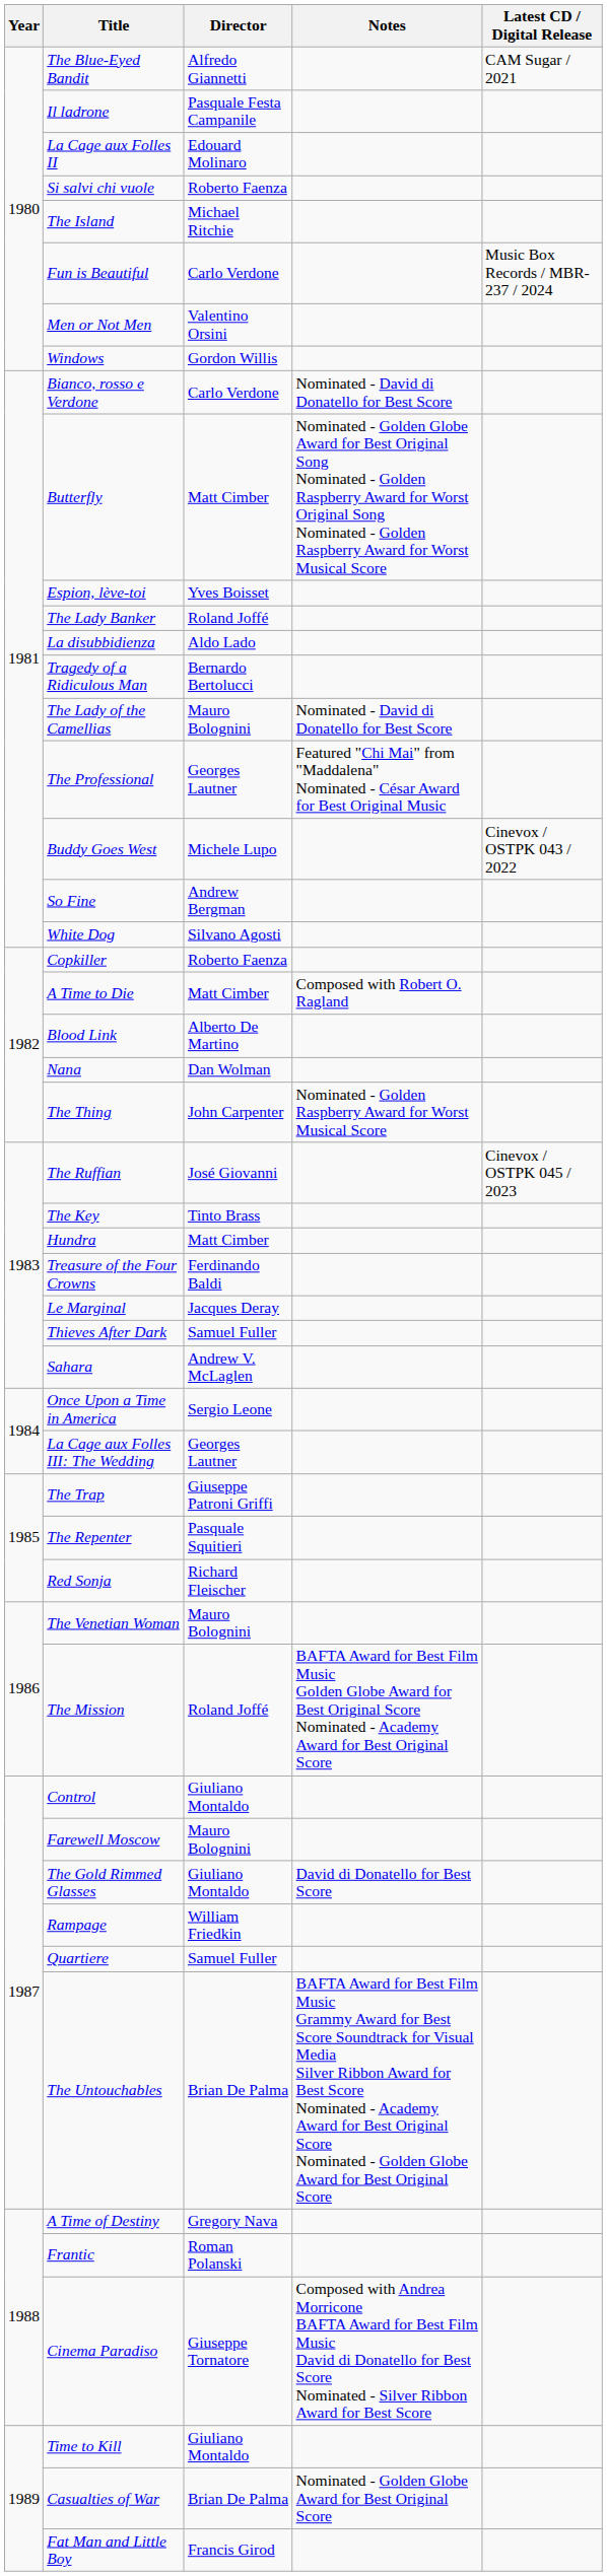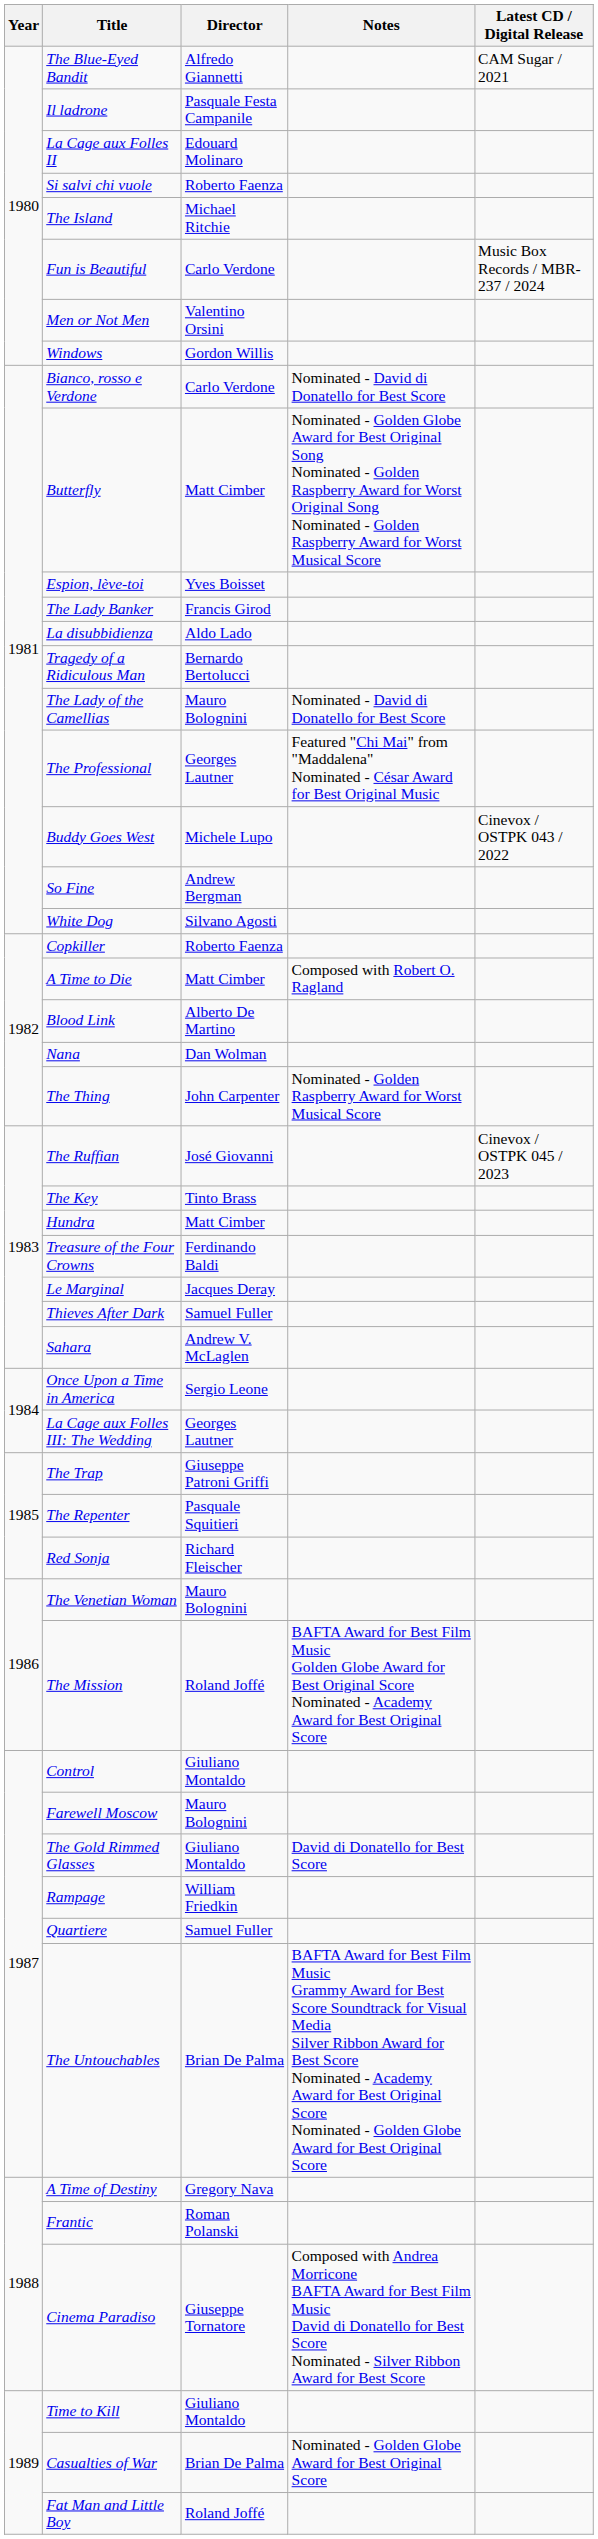The Lady Banker | Director: Roland Joffé -> Francis Girod
Fat Man and Little Boy | Director: Francis Girod -> Roland Joffé
